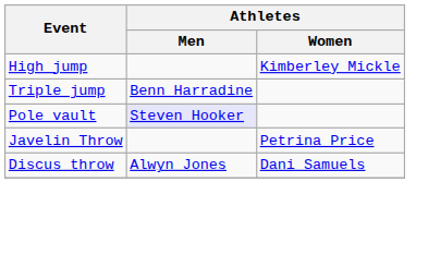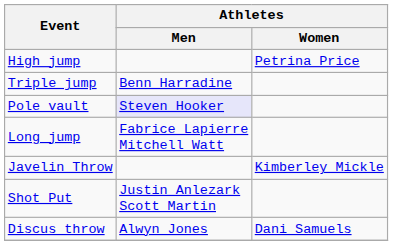High jump | Athletes / Women: Kimberley Mickle -> Petrina Price
+ row: Long jump | Fabrice Lapierre Mitchell Watt
Javelin Throw | Athletes / Women: Petrina Price -> Kimberley Mickle
+ row: Shot Put | Justin Anlezark Scott Martin
